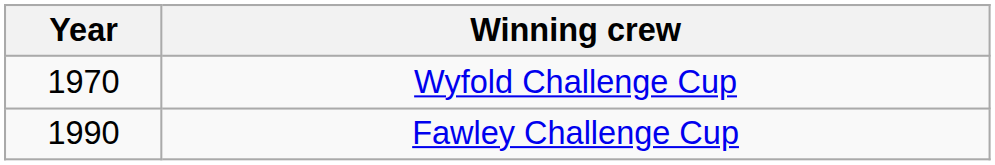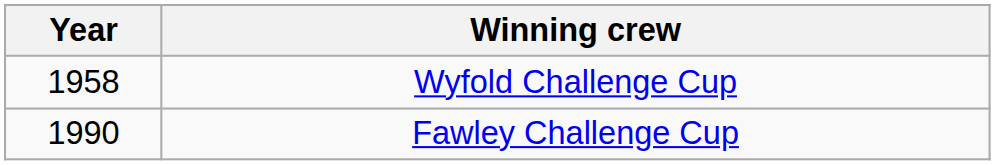Wyfold Challenge Cup | Year: 1970 -> 1958
